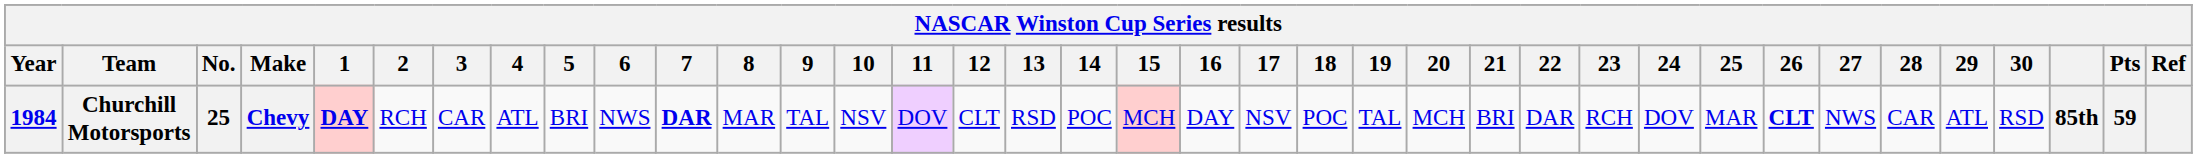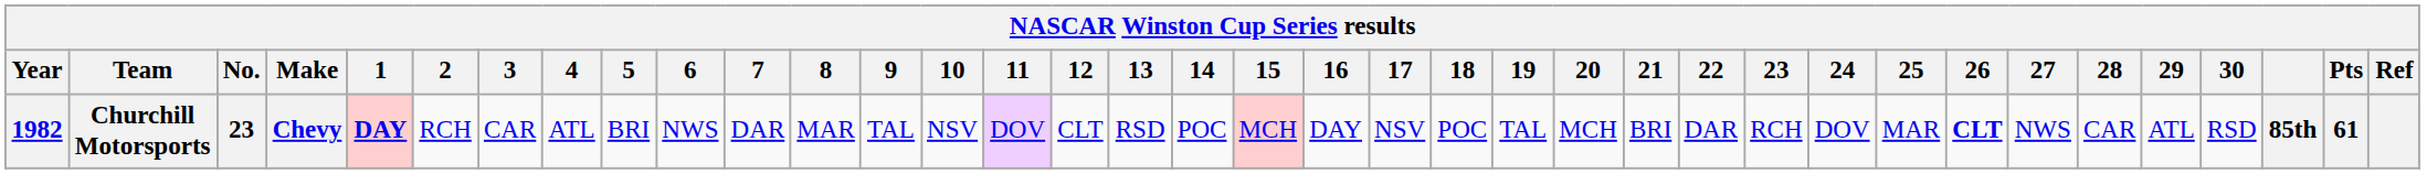Churchill Motorsports | Year: 1984 -> 1982
Churchill Motorsports | No.: 25 -> 23
Churchill Motorsports | 7: bold -> normal
Churchill Motorsports | Pts: 59 -> 61
